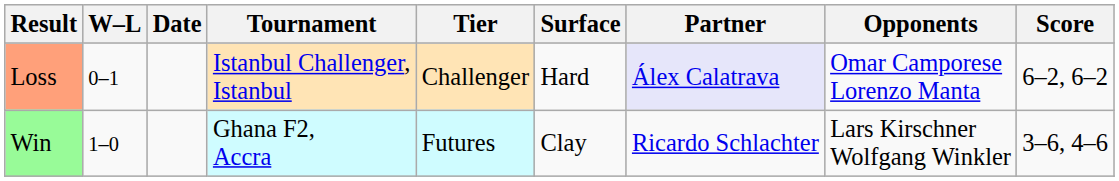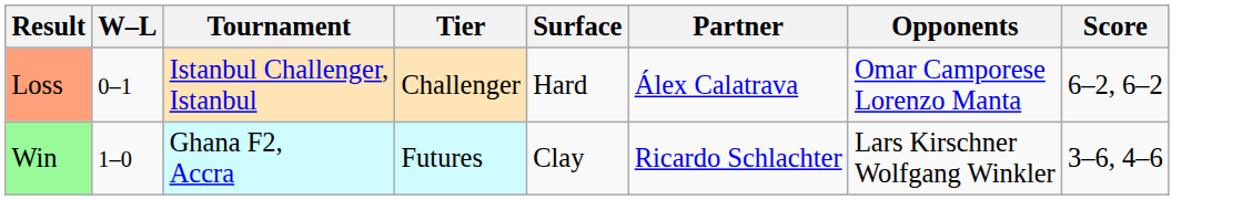- column: Date
Loss | Partner: lavender background -> no background
